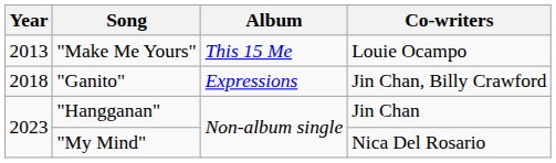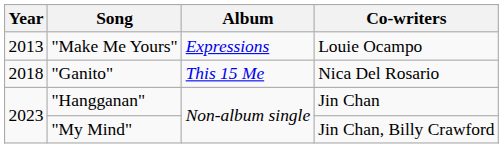"Make Me Yours" | Album: This 15 Me -> Expressions
"Ganito" | Album: Expressions -> This 15 Me
"Ganito" | Co-writers: Jin Chan, Billy Crawford -> Nica Del Rosario
"My Mind" | Co-writers: Nica Del Rosario -> Jin Chan, Billy Crawford
